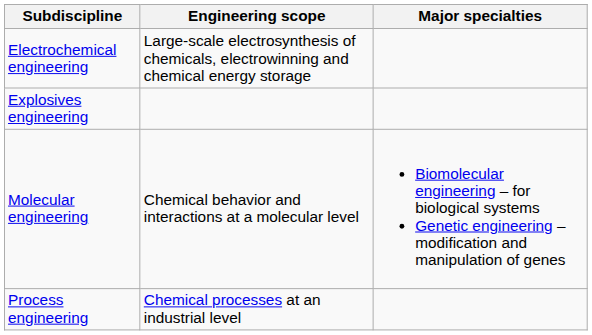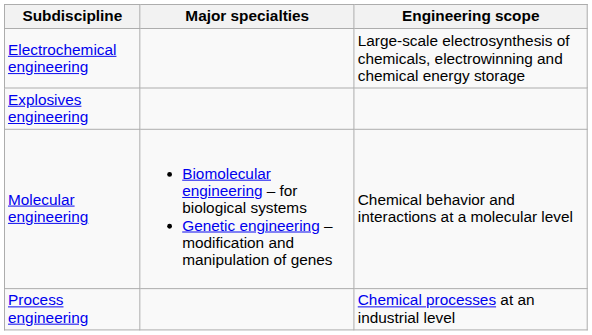columns swapped: Engineering scope <-> Major specialties
